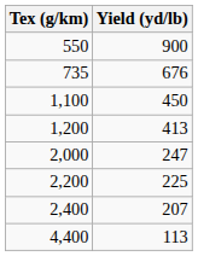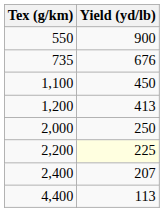2,000 | Yield (yd/lb): 247 -> 250
2,200 | Yield (yd/lb): no background -> lightyellow background
